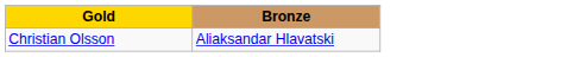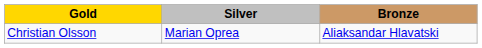+ column: Silver | Marian Oprea
